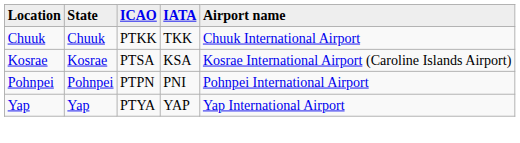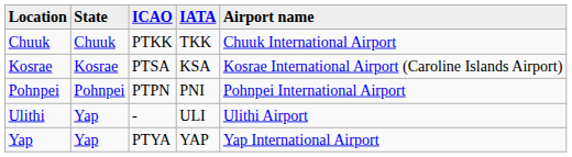+ row: Ulithi | Yap | - | ULI | Ulithi Airport
